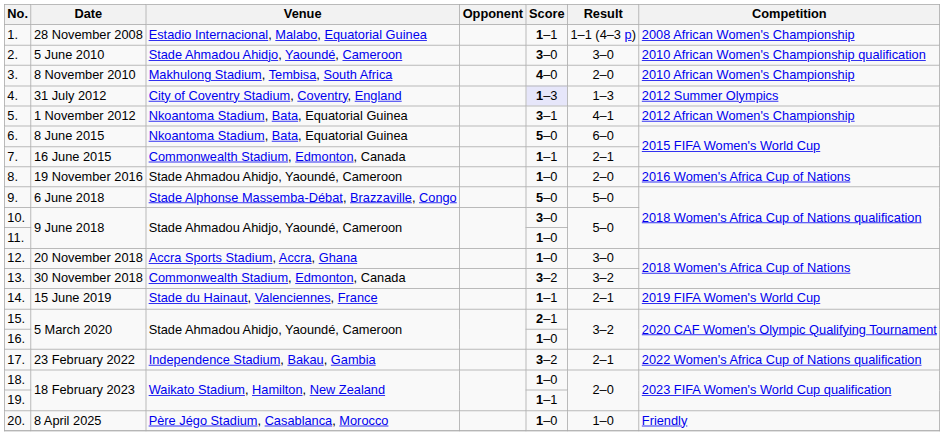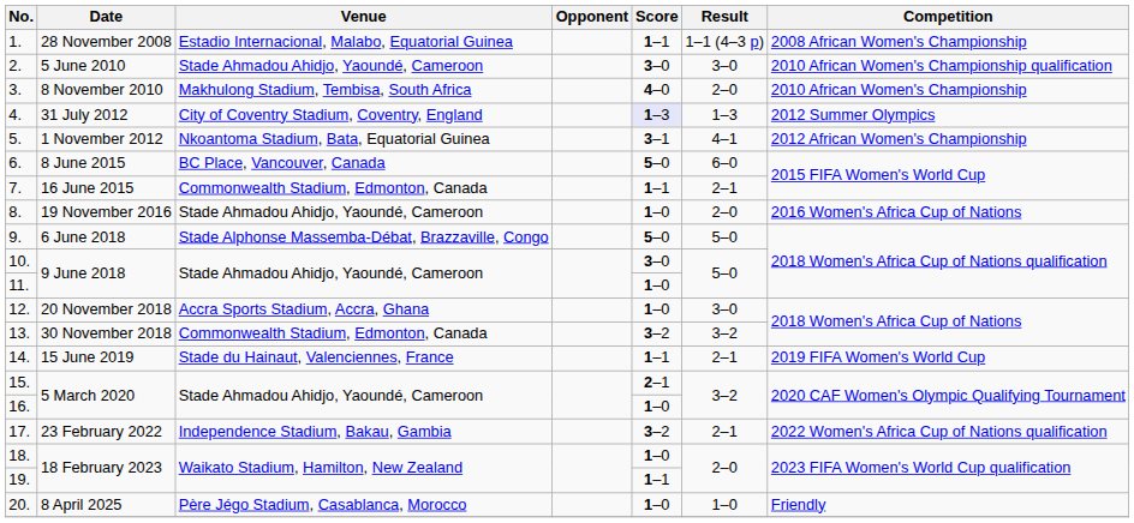6. | Venue: Nkoantoma Stadium, Bata, Equatorial Guinea -> BC Place, Vancouver, Canada
